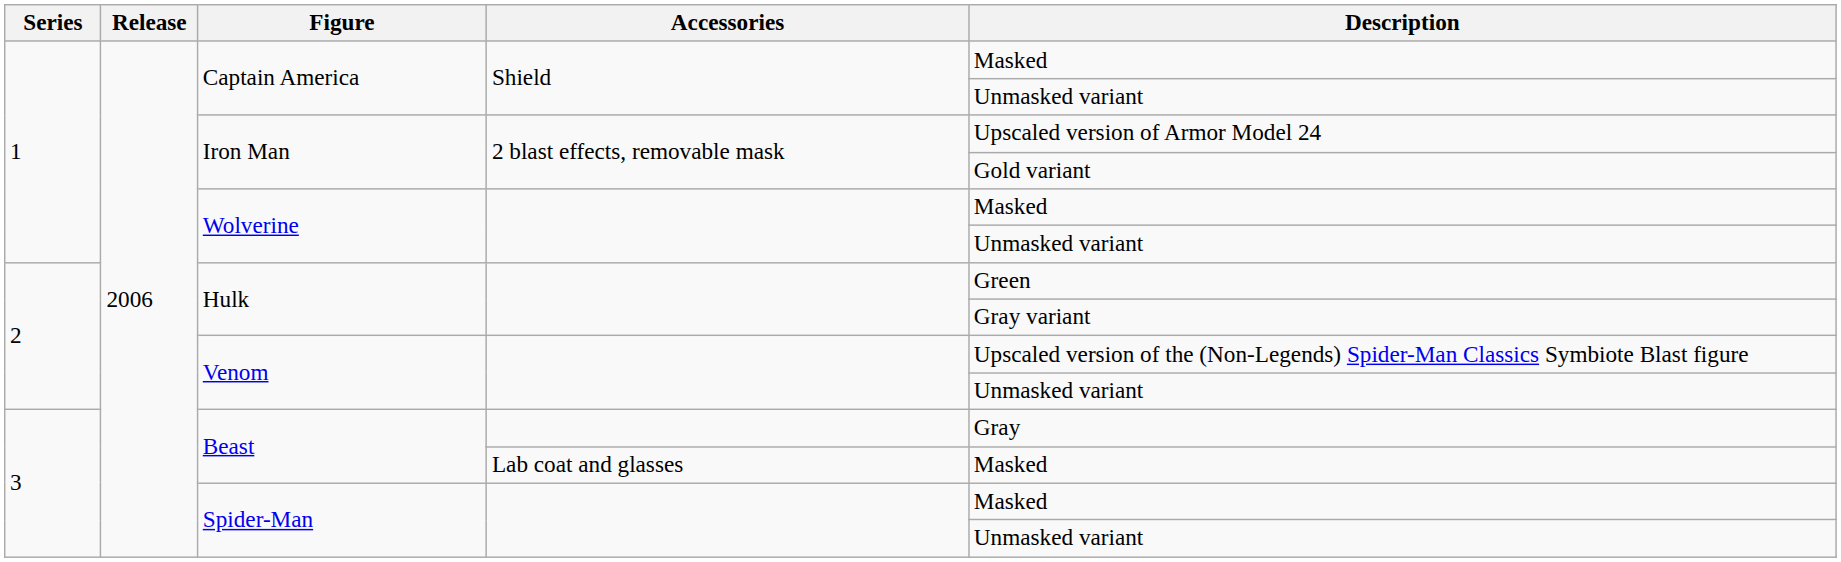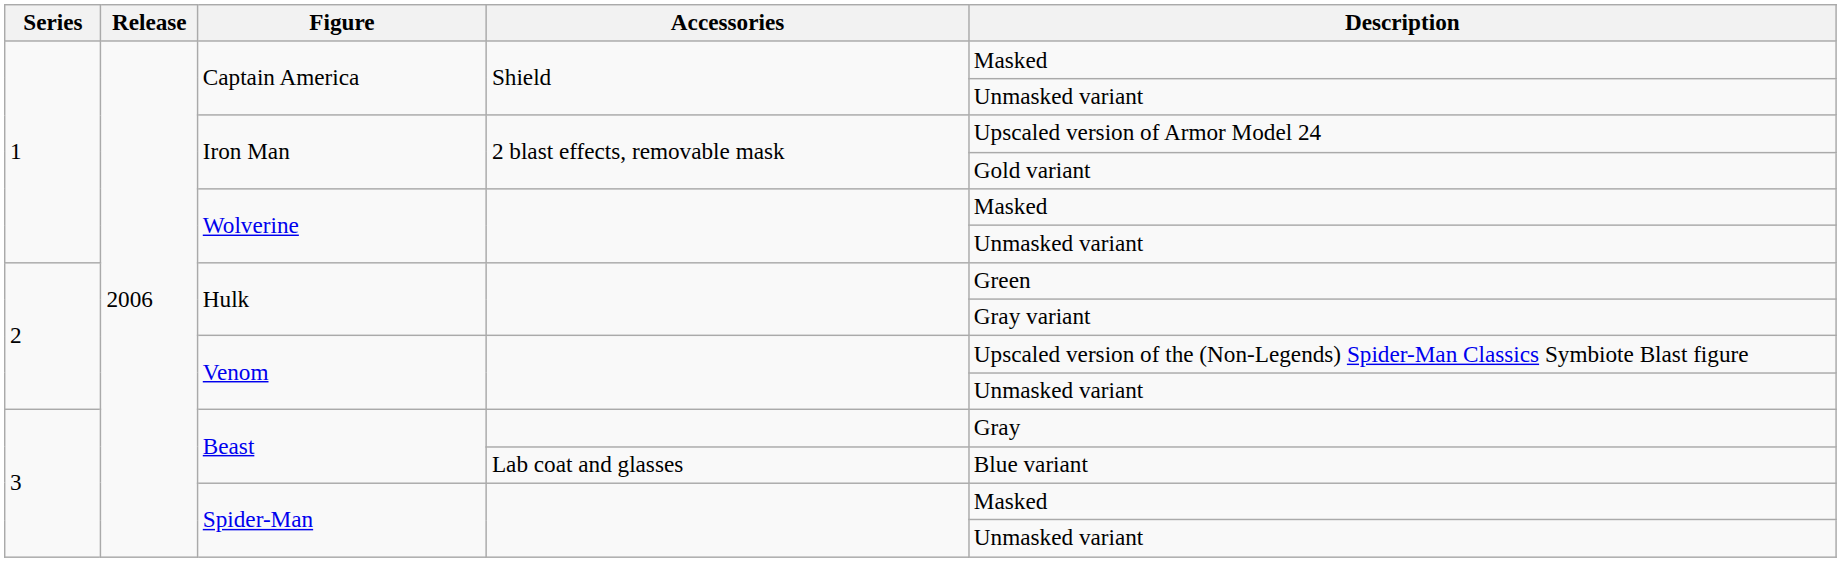Beast / Lab coat and glasses | Description: Masked -> Blue variant
